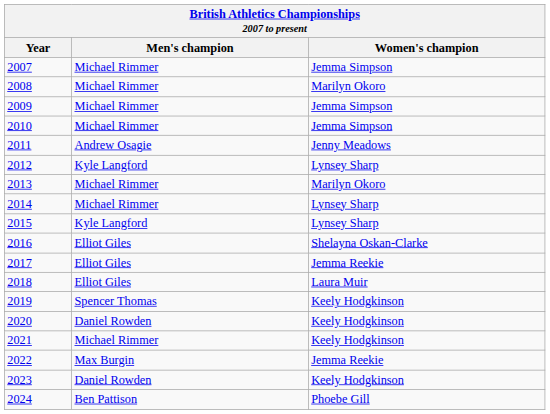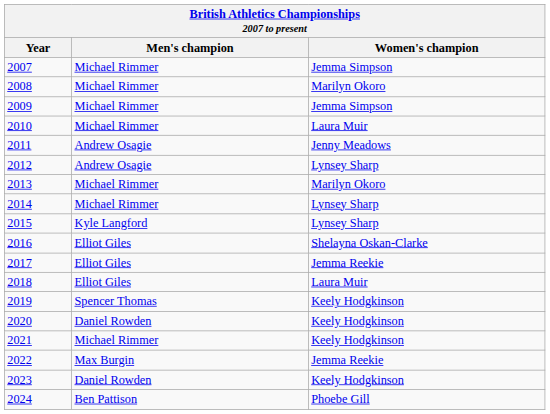2010 | Women's champion: Jemma Simpson -> Laura Muir
2012 | Men's champion: Kyle Langford -> Andrew Osagie
